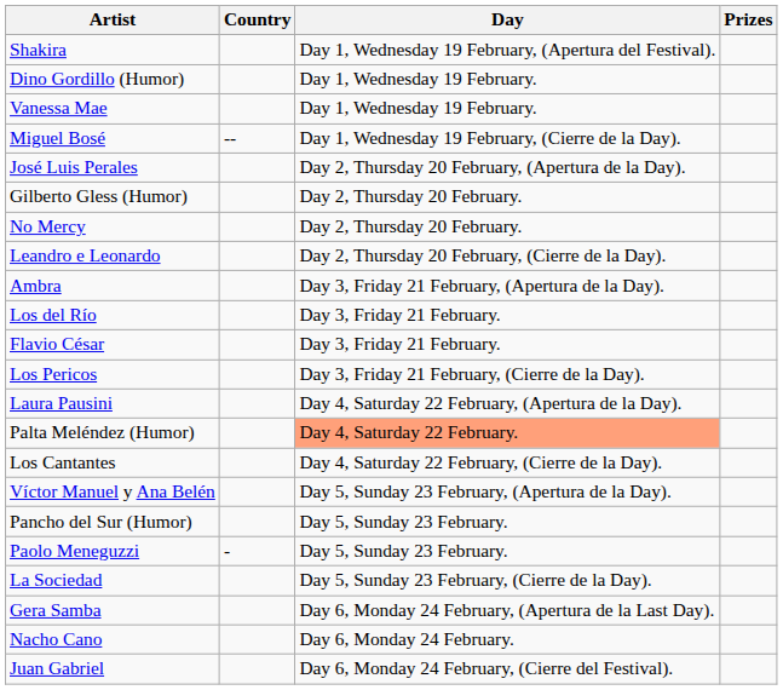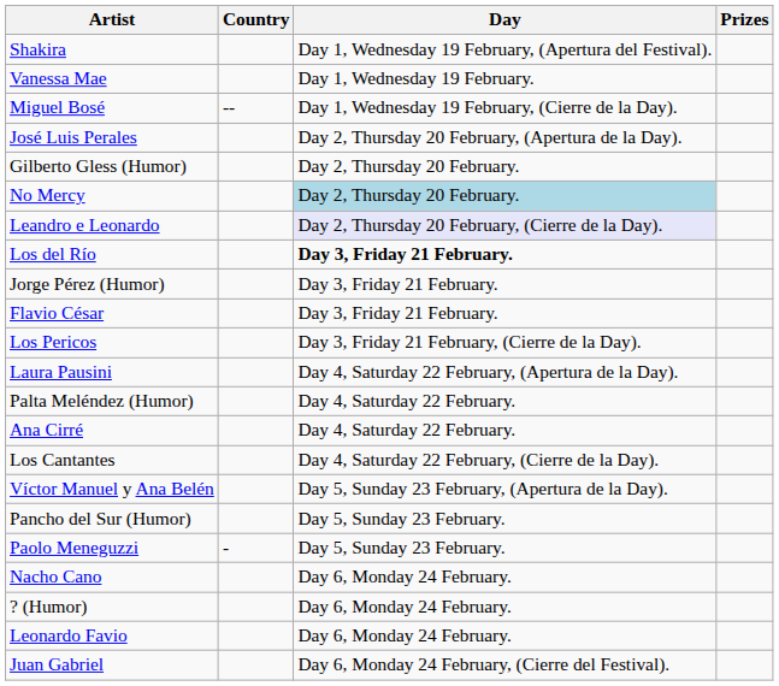- row: Dino Gordillo (Humor) | Day 1, Wednesday 19 February.
No Mercy | Day: no background -> lightblue background
Leandro e Leonardo | Day: no background -> lavender background
- row: Ambra | Day 3, Friday 21 February, (Apertura de la Day).
Los del Río | Day: normal -> bold
+ row: Jorge Pérez (Humor) | Day 3, Friday 21 February.
Palta Meléndez (Humor) | Day: lightsalmon background -> no background
+ row: Ana Cirré | Day 4, Saturday 22 February.
- row: La Sociedad | Day 5, Sunday 23 February, (Cierre de la Day).
- row: Gera Samba | Day 6, Monday 24 February, (Apertura de la Last Day).
+ row: ? (Humor) | Day 6, Monday 24 February.
+ row: Leonardo Favio | Day 6, Monday 24 February.
